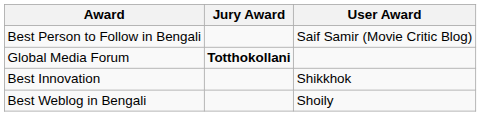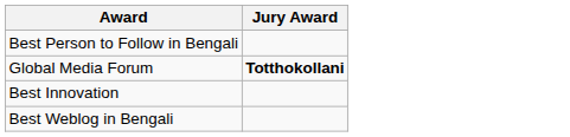- column: User Award | Saif Samir (Movie Critic Blog) | Shikkhok | Shoily
